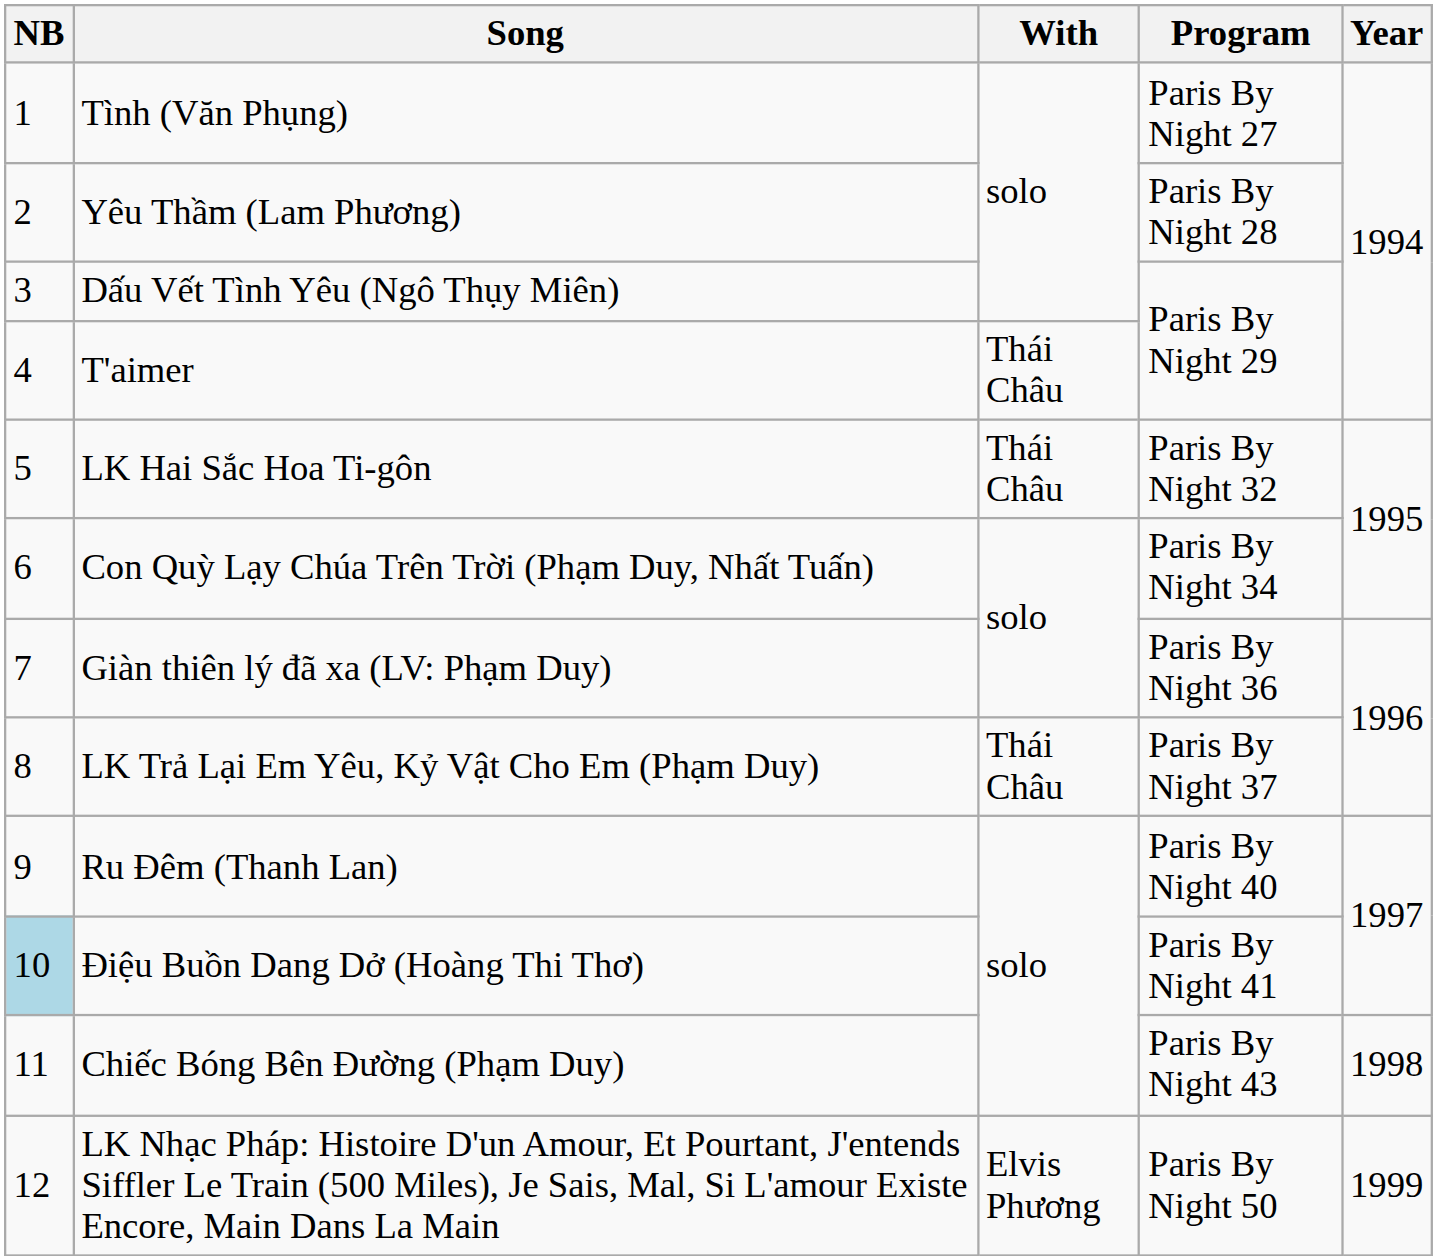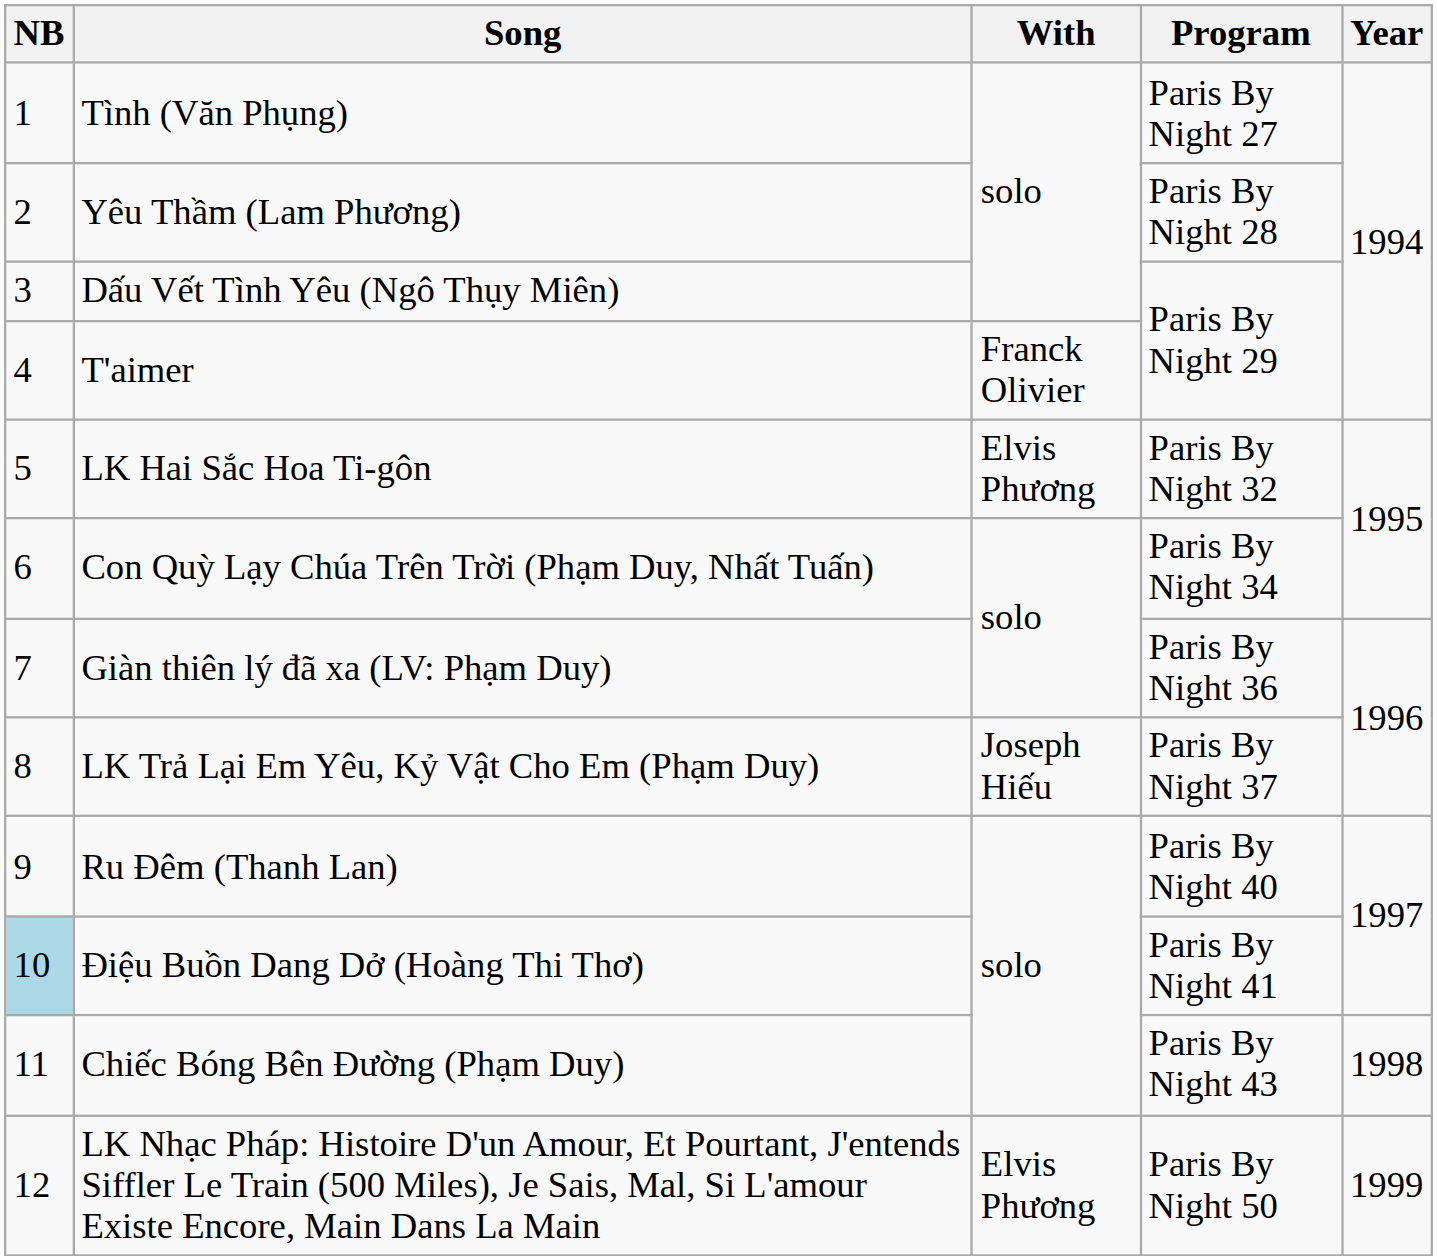T'aimer | With: Thái Châu -> Franck Olivier
LK Hai Sắc Hoa Ti-gôn | With: Thái Châu -> Elvis Phương
LK Trả Lại Em Yêu, Kỷ Vật Cho Em (Phạm Duy) | With: Thái Châu -> Joseph Hiếu
